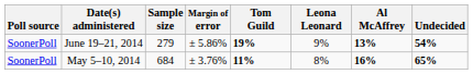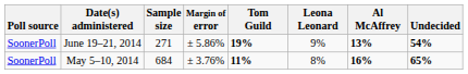June 19–21, 2014 | Sample size: 279 -> 271
